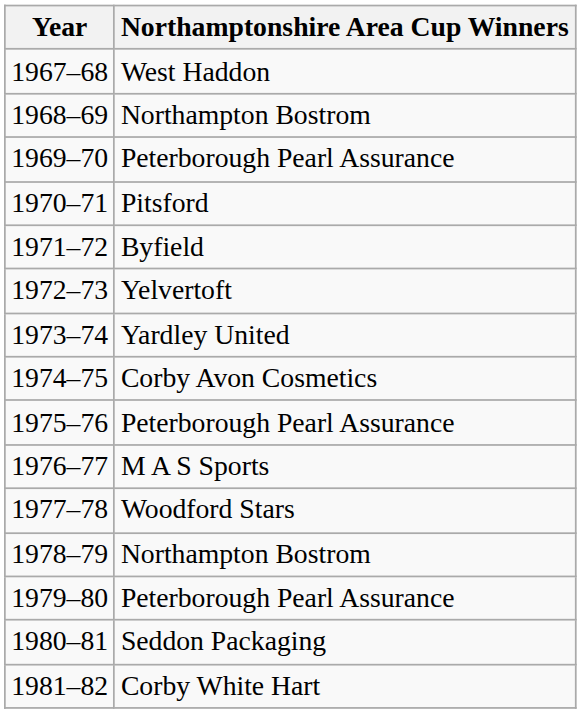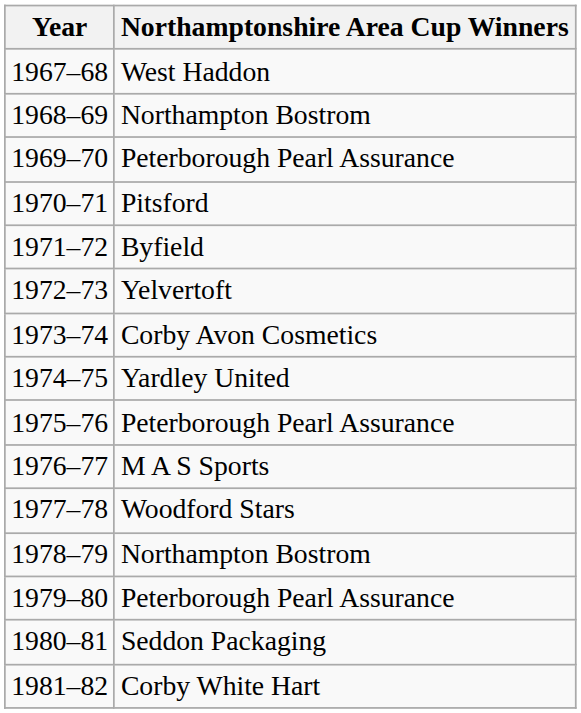1973–74 | Northamptonshire Area Cup Winners: Yardley United -> Corby Avon Cosmetics
1974–75 | Northamptonshire Area Cup Winners: Corby Avon Cosmetics -> Yardley United
